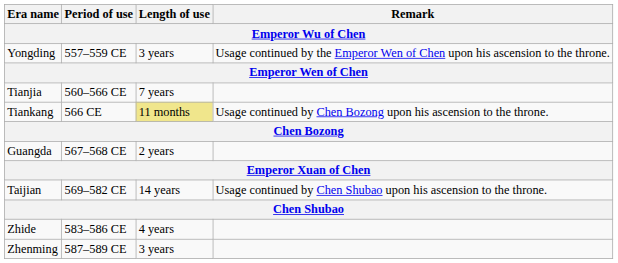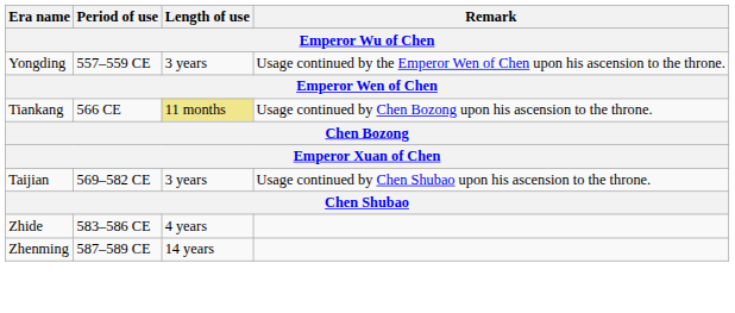- row: Tianjia | 560–566 CE | 7 years
- row: Guangda | 567–568 CE | 2 years
Taijian | Length of use: 14 years -> 3 years
Zhenming | Length of use: 3 years -> 14 years
